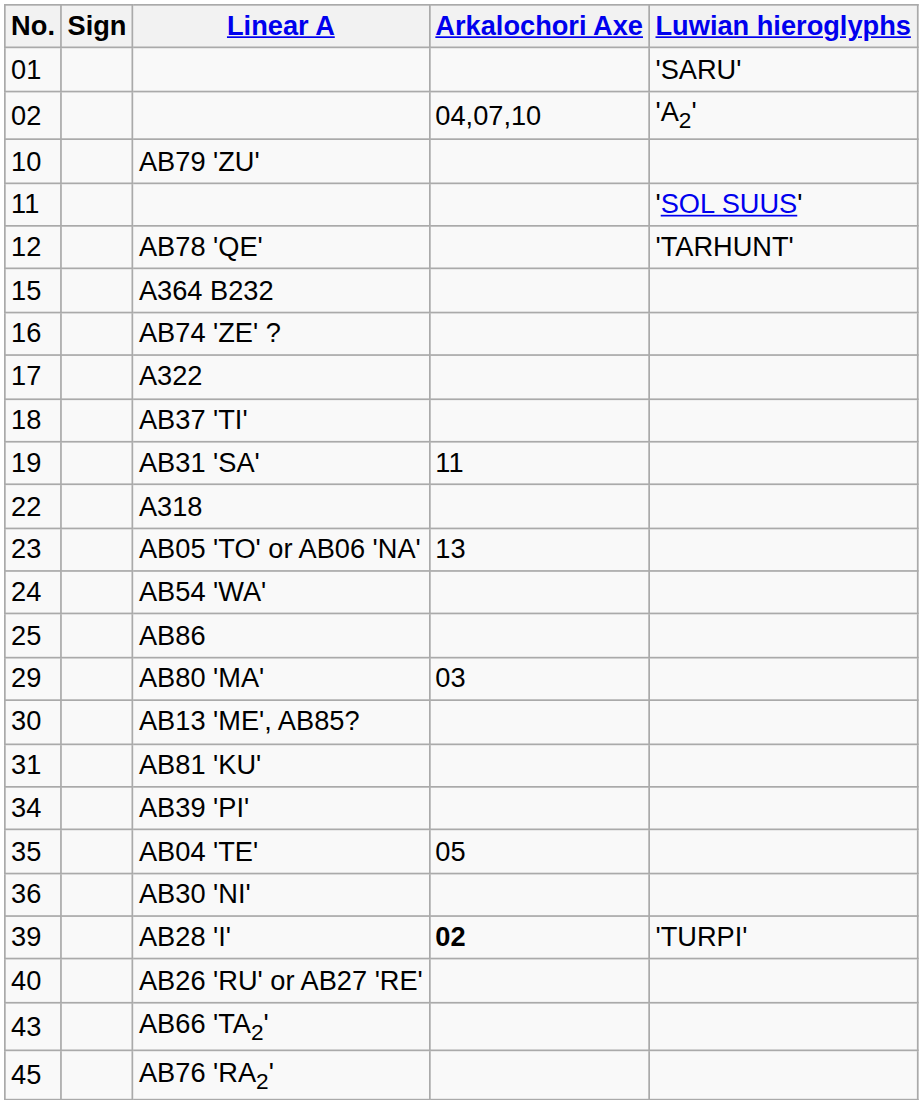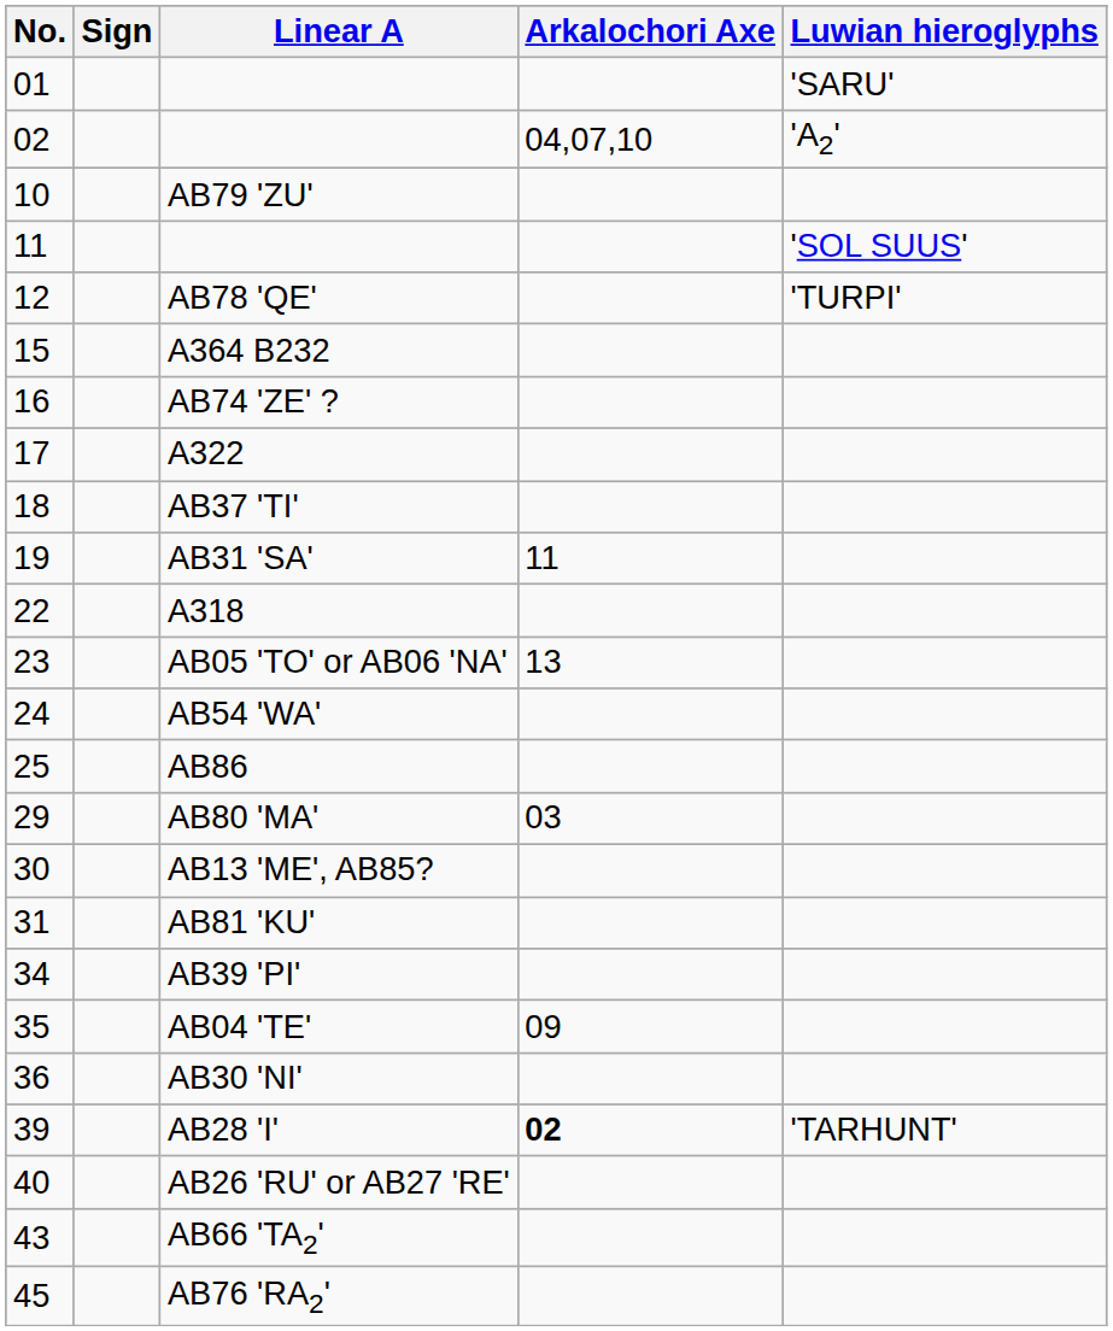AB78 'QE' | Luwian hieroglyphs: 'TARHUNT' -> 'TURPI'
AB04 'TE' | Arkalochori Axe: 05 -> 09
AB28 'I' | Luwian hieroglyphs: 'TURPI' -> 'TARHUNT'
